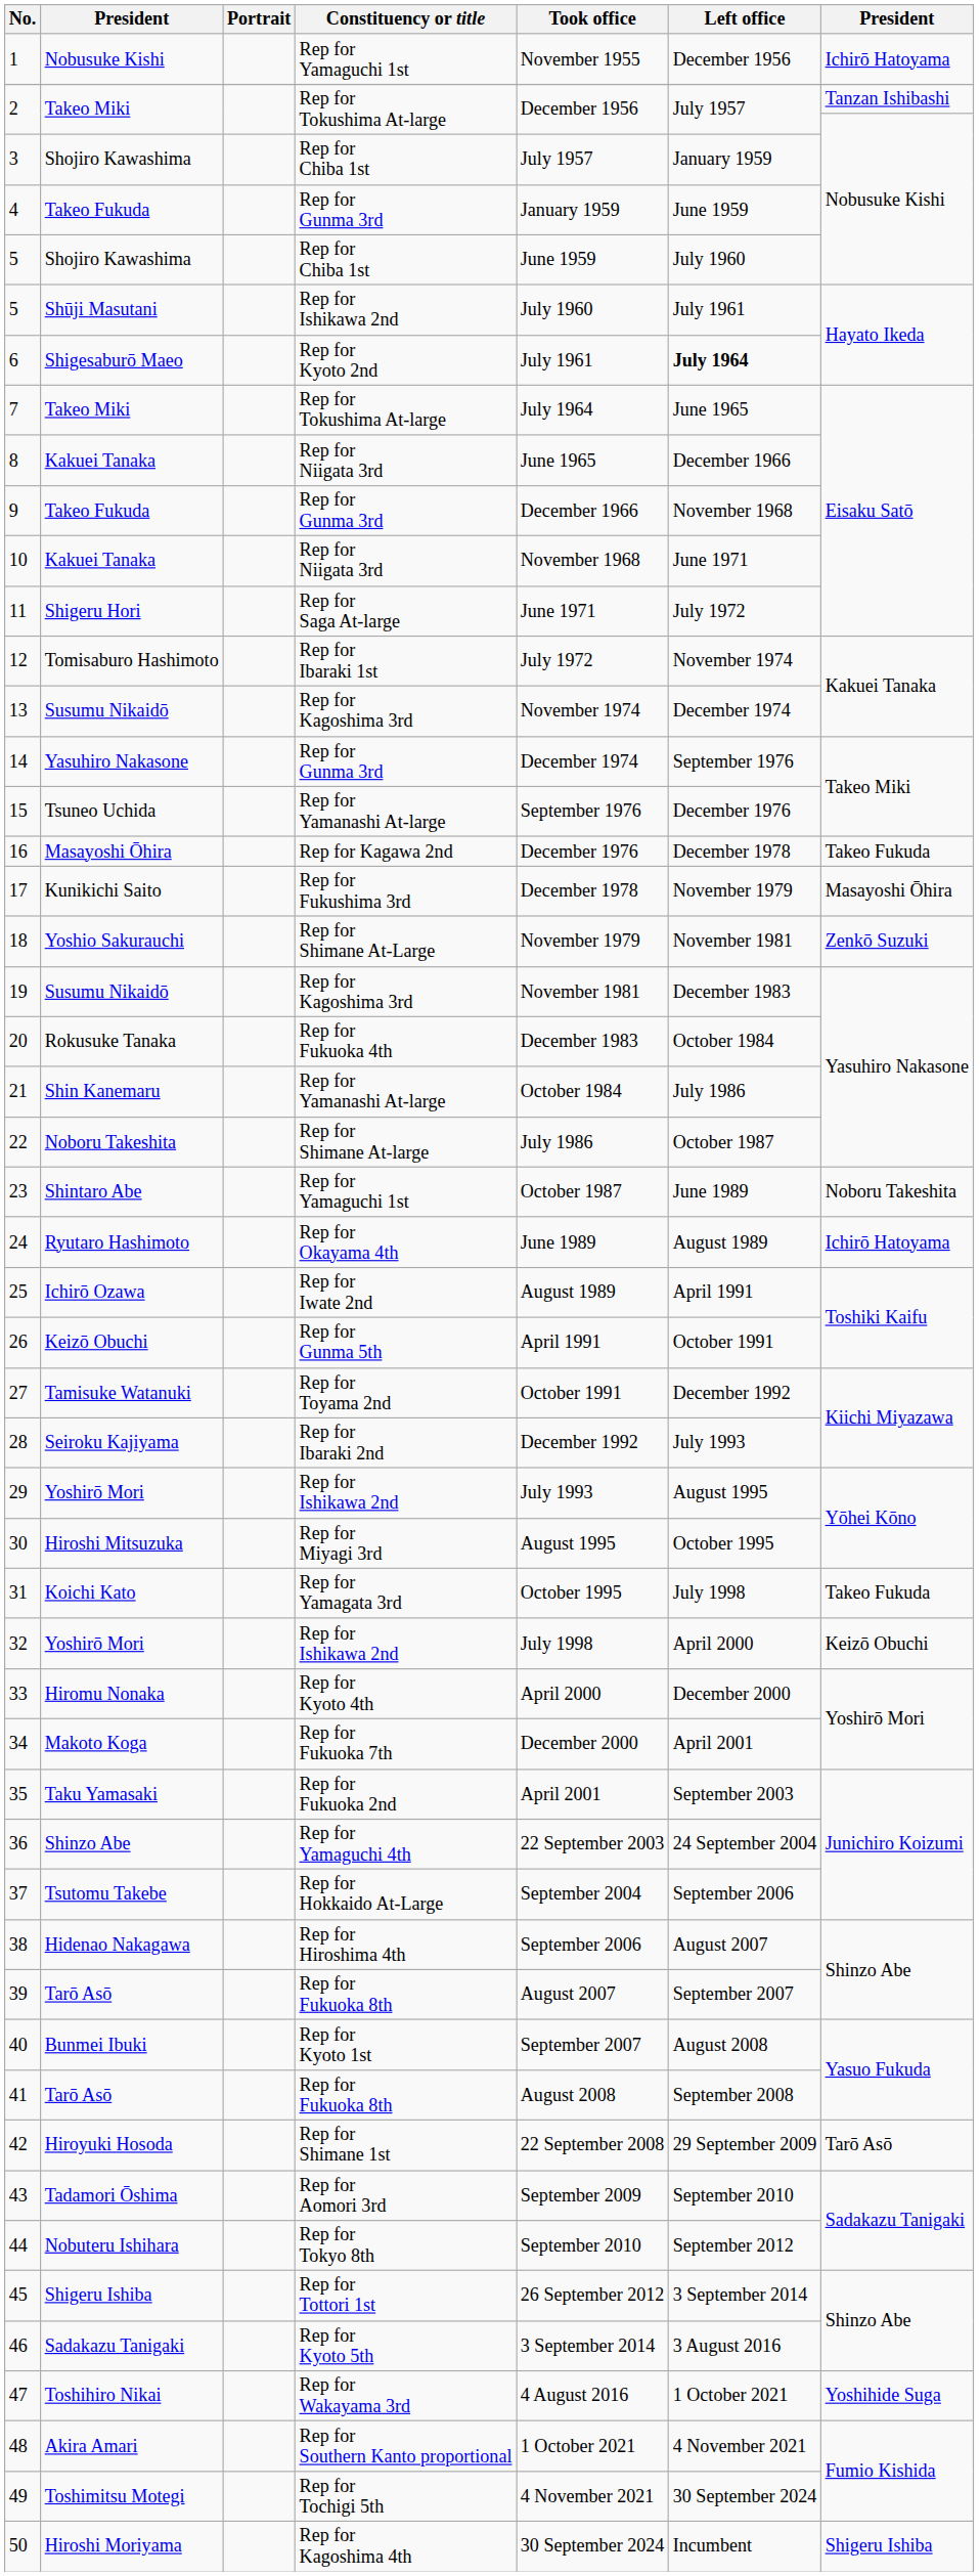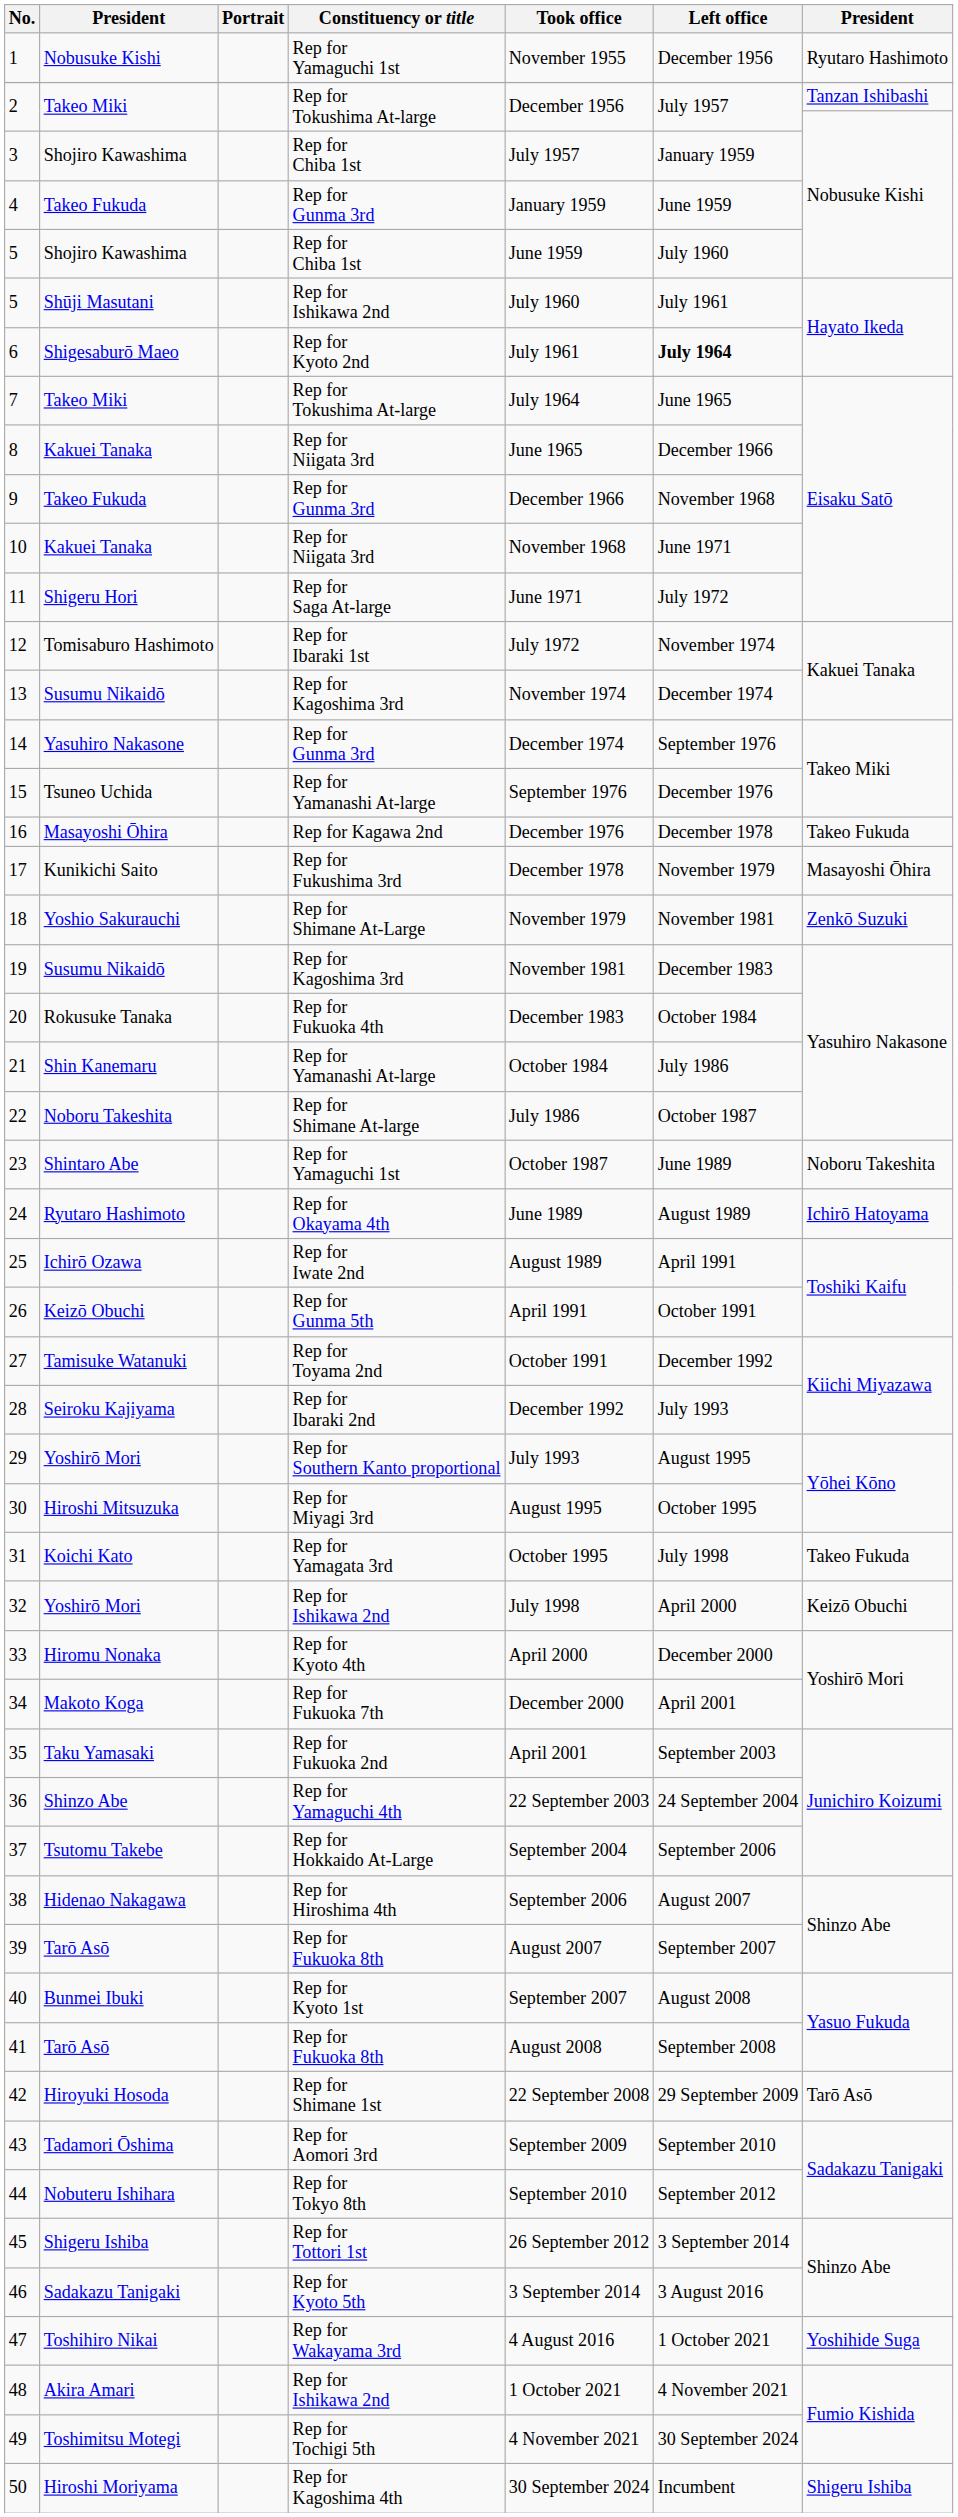1 | column 7: Ichirō Hatoyama -> Ryutaro Hashimoto
29 | Constituency or title: Rep for Ishikawa 2nd -> Rep for Southern Kanto proportional
48 | Constituency or title: Rep for Southern Kanto proportional -> Rep for Ishikawa 2nd
